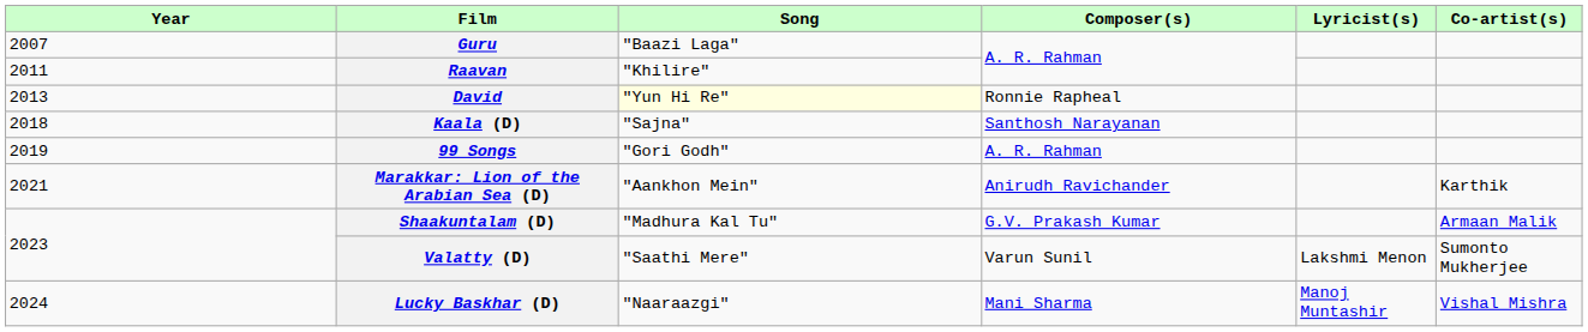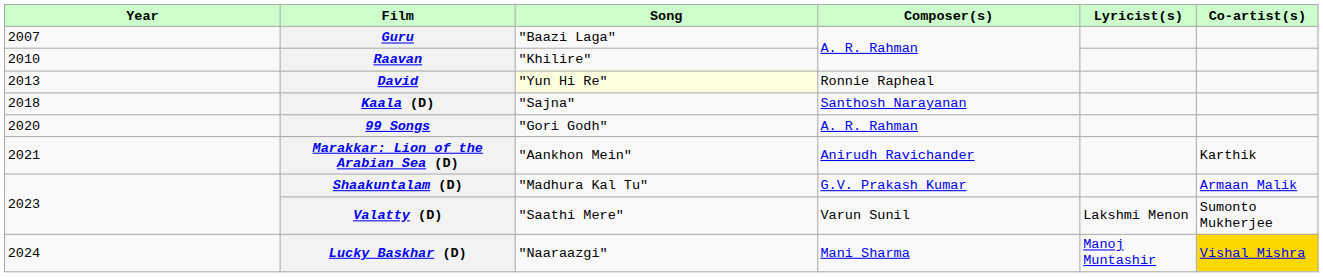Raavan | Year: 2011 -> 2010
99 Songs | Year: 2019 -> 2020
Lucky Baskhar (D) | Co-artist(s): no background -> gold background
